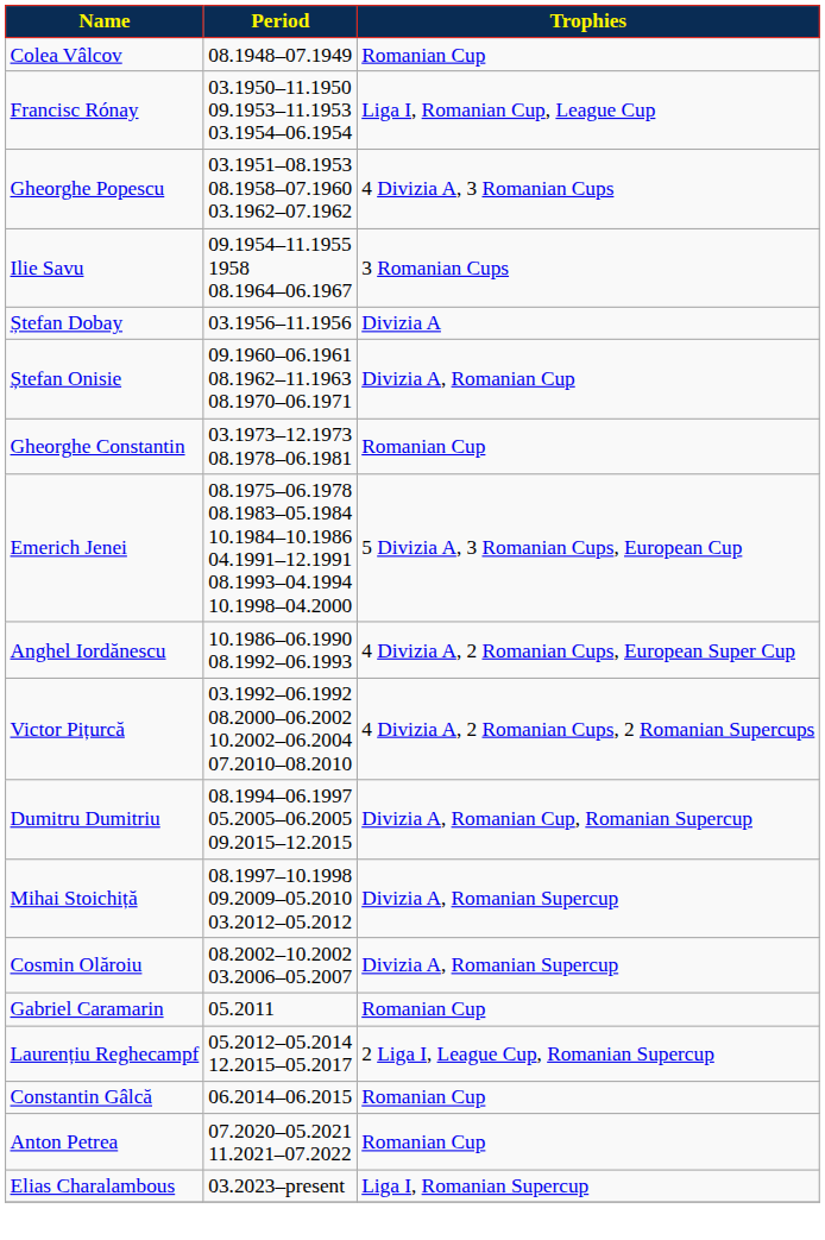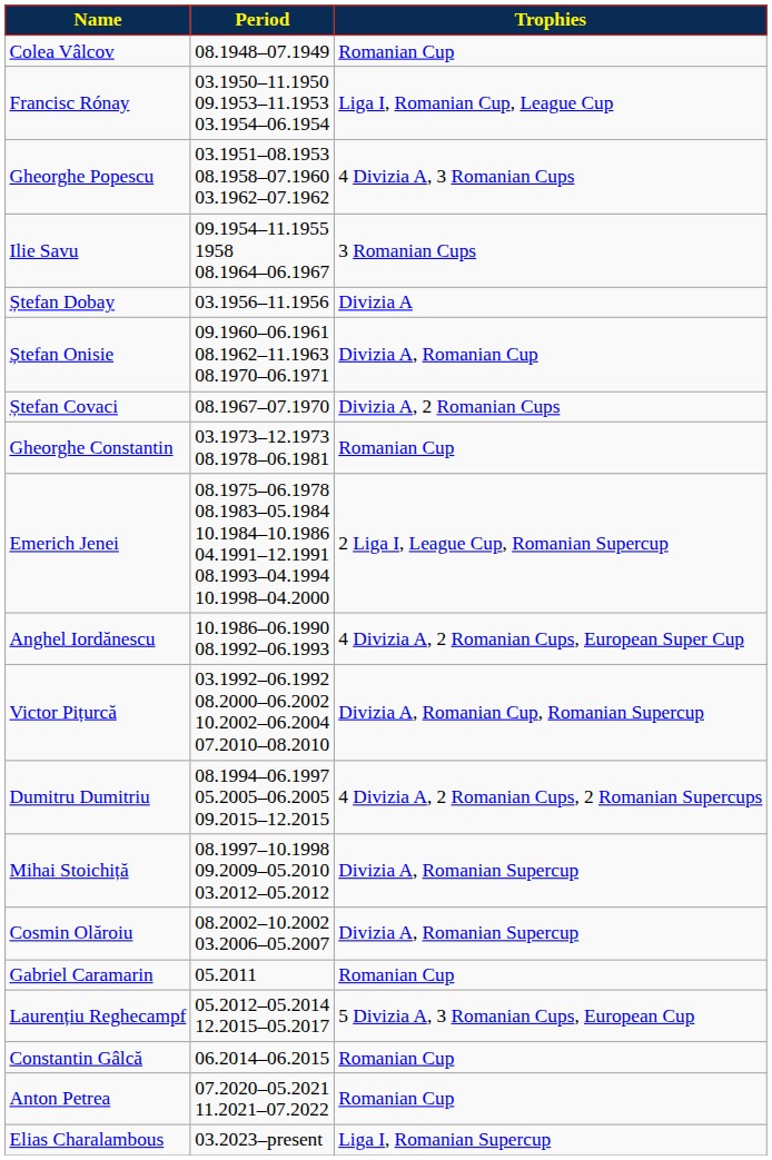+ row: Ștefan Covaci | 08.1967–07.1970 | Divizia A, 2 Romanian Cups
Emerich Jenei | Trophies: 5 Divizia A, 3 Romanian Cups, European Cup -> 2 Liga I, League Cup, Romanian Supercup
Victor Pițurcă | Trophies: 4 Divizia A, 2 Romanian Cups, 2 Romanian Supercups -> Divizia A, Romanian Cup, Romanian Supercup
Dumitru Dumitriu | Trophies: Divizia A, Romanian Cup, Romanian Supercup -> 4 Divizia A, 2 Romanian Cups, 2 Romanian Supercups
Laurențiu Reghecampf | Trophies: 2 Liga I, League Cup, Romanian Supercup -> 5 Divizia A, 3 Romanian Cups, European Cup
